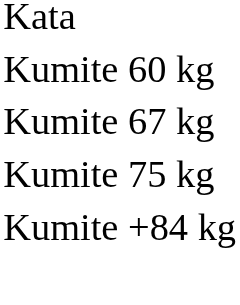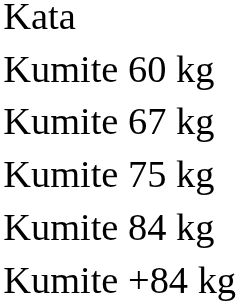+ row: Kumite 84 kg
